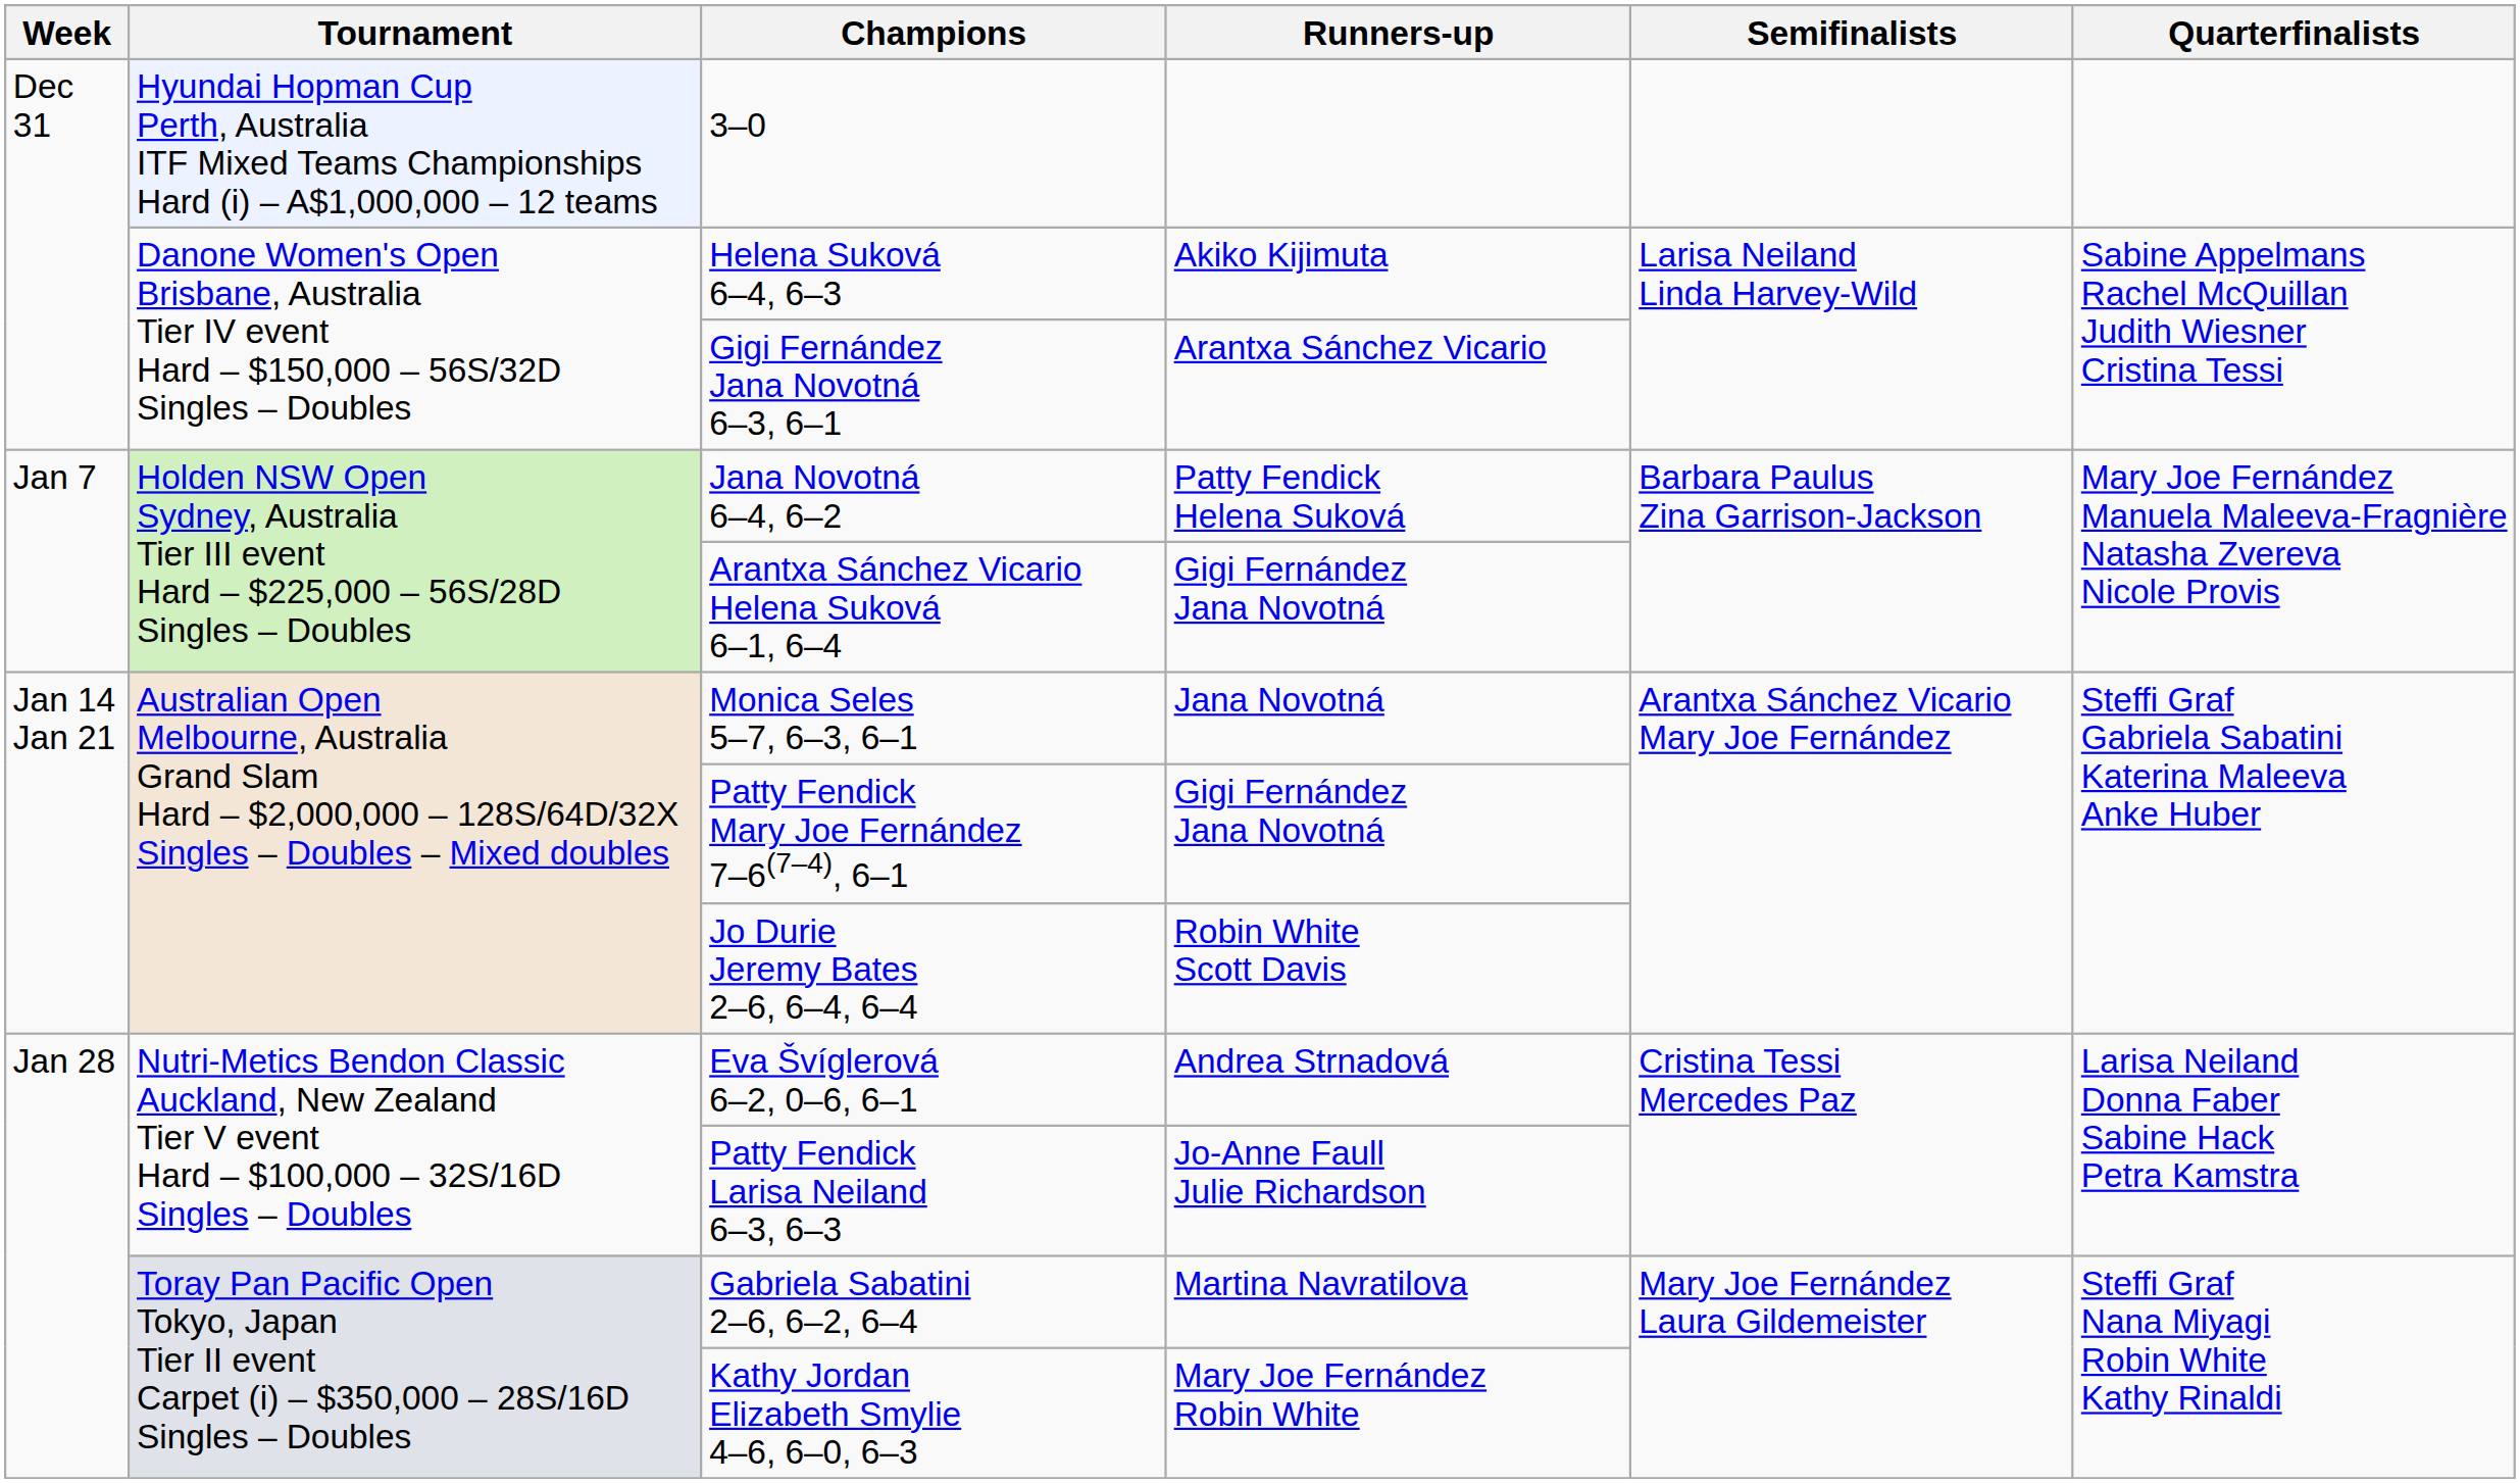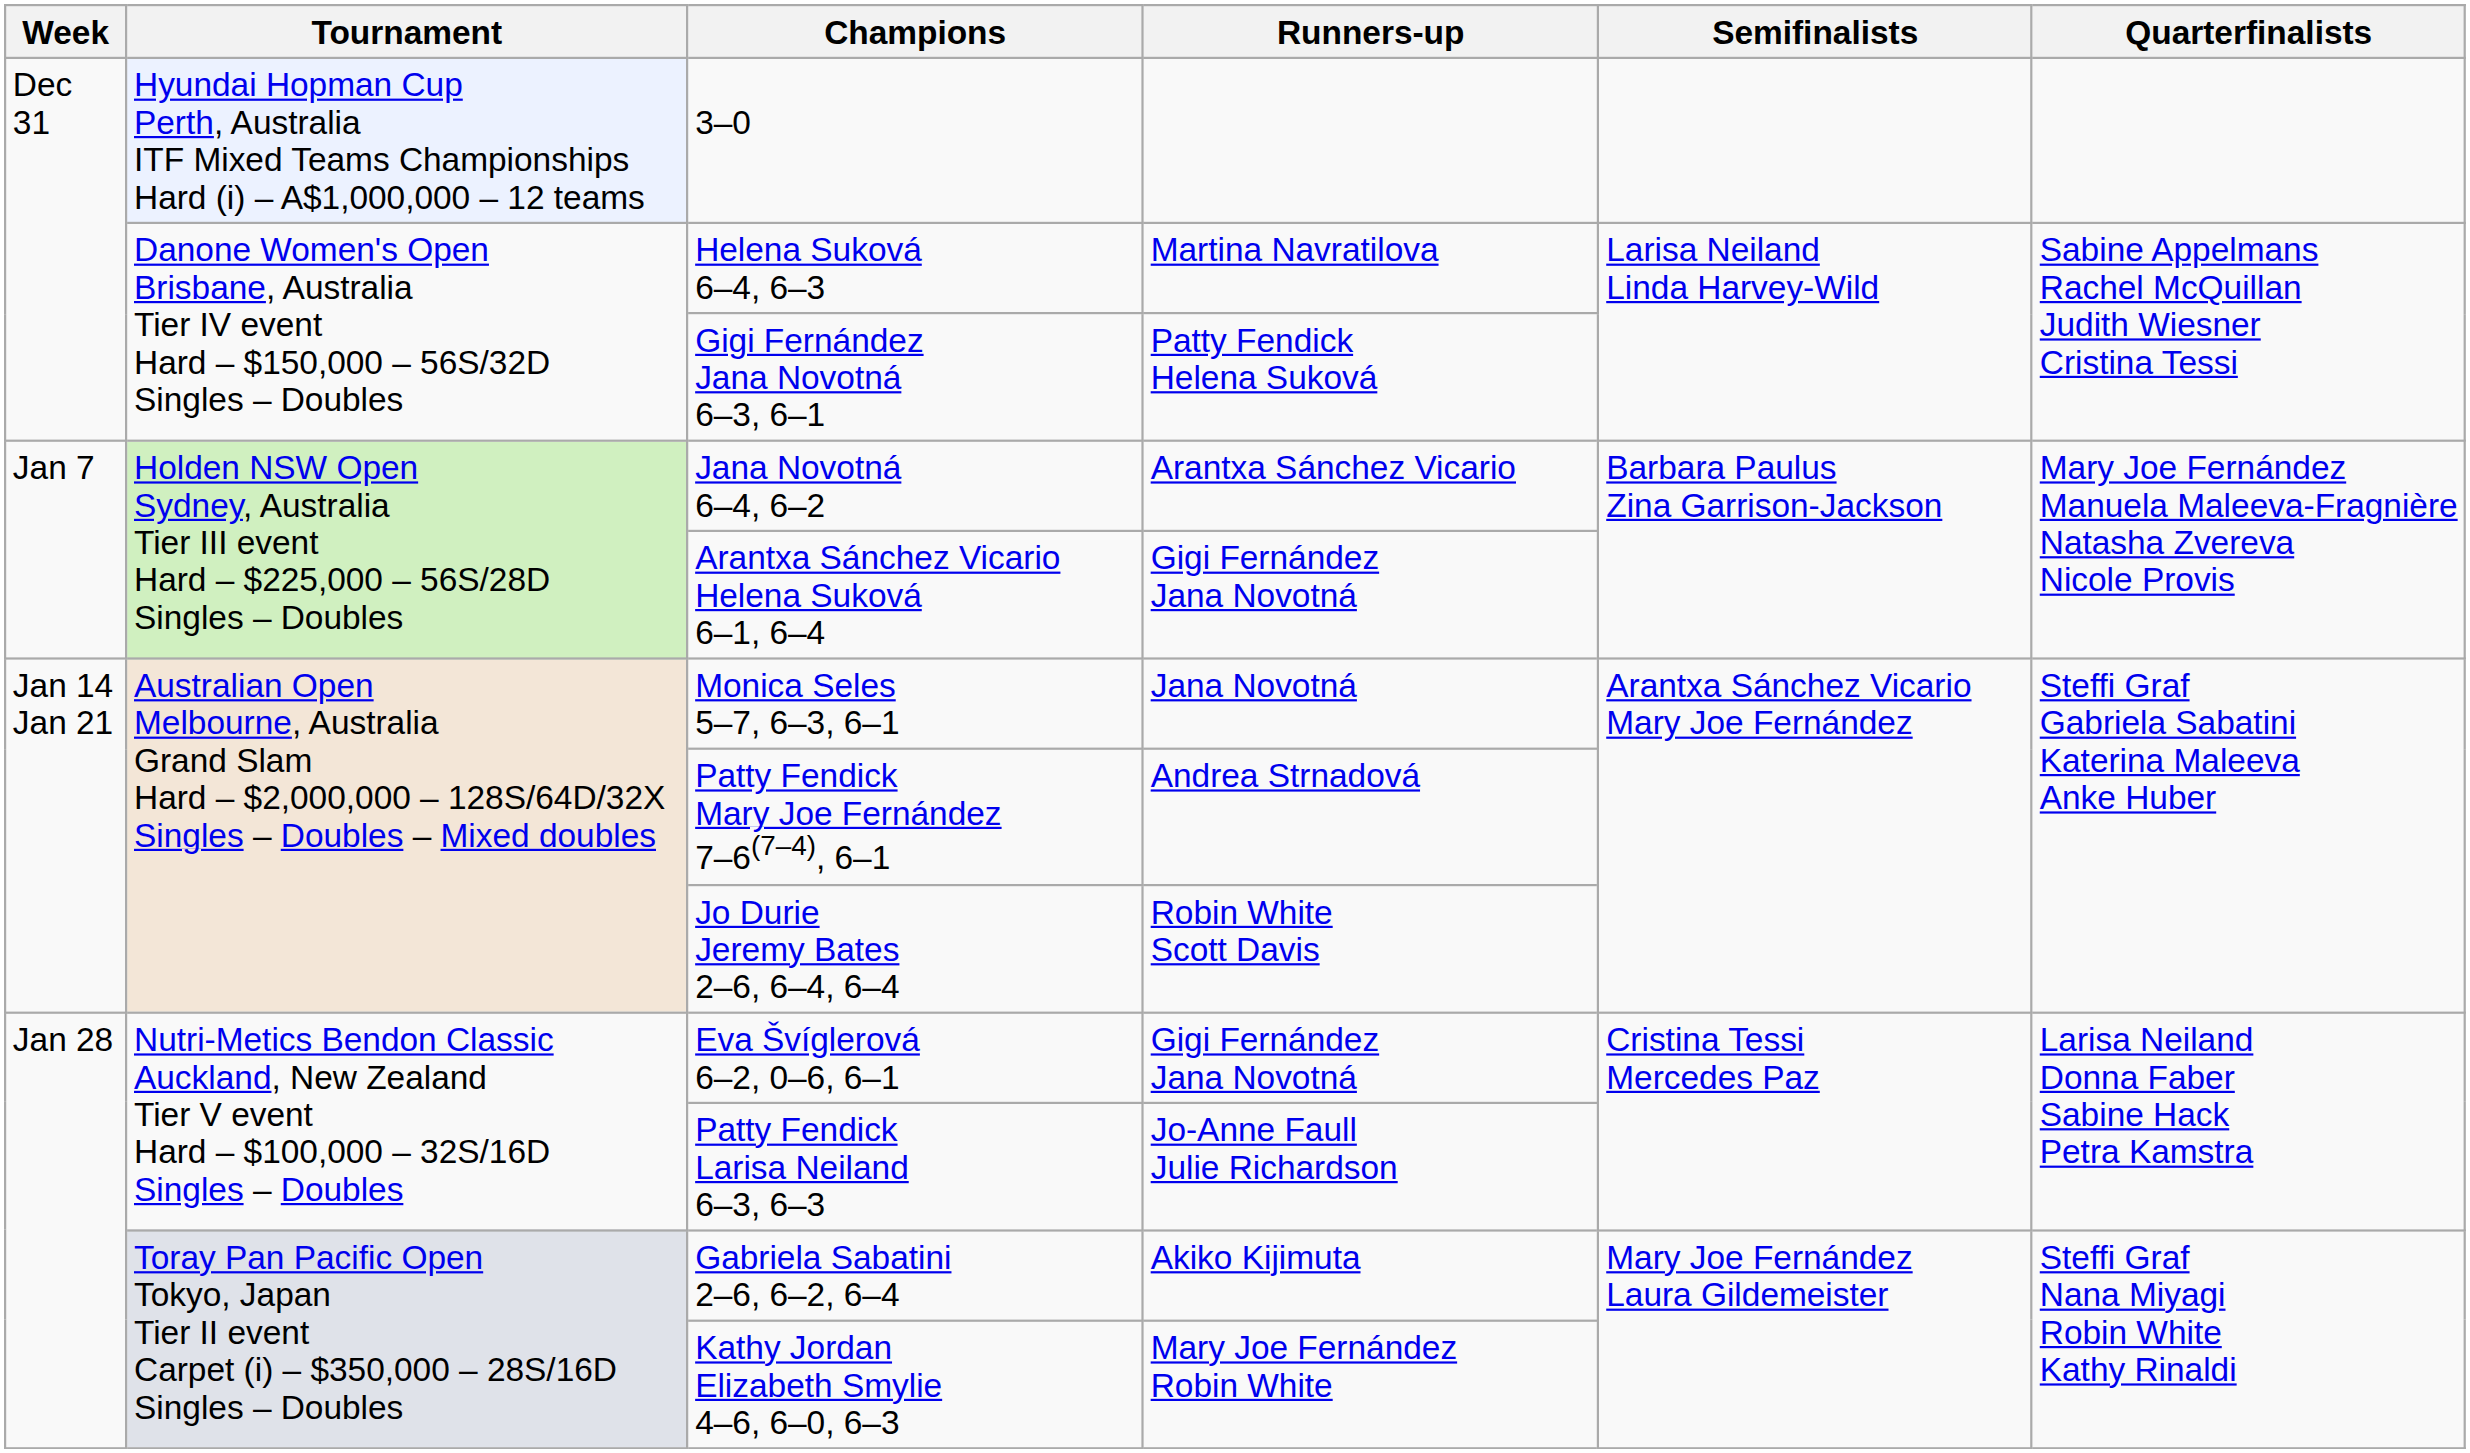Helena Suková 6–4, 6–3 | Runners-up: Akiko Kijimuta -> Martina Navratilova
Gigi Fernández Jana Novotná 6–3, 6–1 | Runners-up: Arantxa Sánchez Vicario -> Patty Fendick Helena Suková
Jana Novotná 6–4, 6–2 | Runners-up: Patty Fendick Helena Suková -> Arantxa Sánchez Vicario
Patty Fendick Mary Joe Fernández 7–6(7–4), 6–1 | Runners-up: Gigi Fernández Jana Novotná -> Andrea Strnadová
Eva Švíglerová 6–2, 0–6, 6–1 | Runners-up: Andrea Strnadová -> Gigi Fernández Jana Novotná
Gabriela Sabatini 2–6, 6–2, 6–4 | Runners-up: Martina Navratilova -> Akiko Kijimuta
